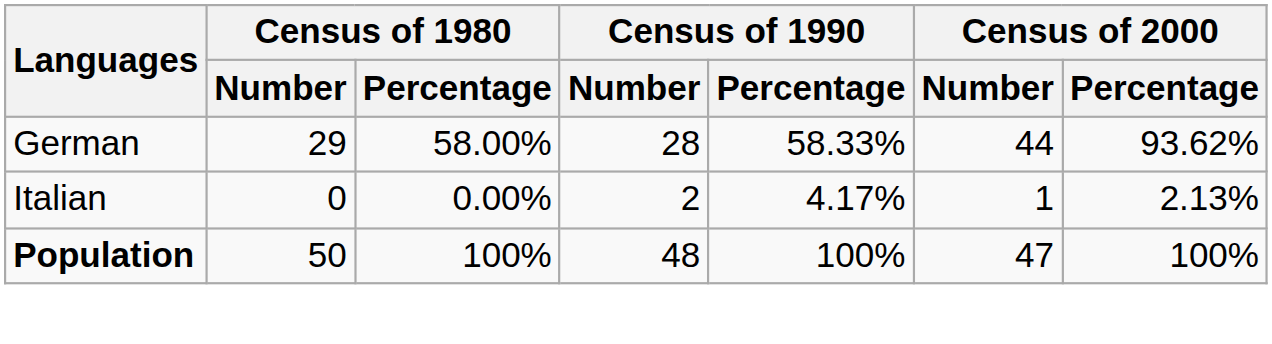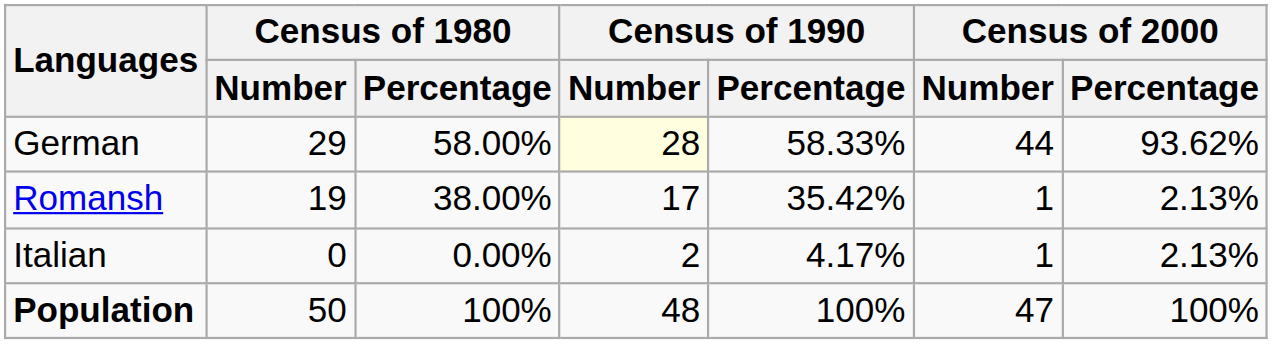German | Census of 1990 / Number: no background -> lightyellow background
+ row: Romansh | 19 | 38.00% | 17 | 35.42% | 1 | 2.13%
